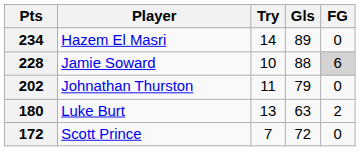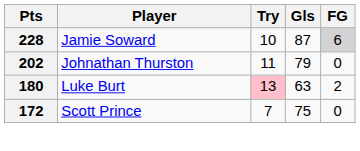- row: 234 | Hazem El Masri | 14 | 89 | 0
228 | Gls: 88 -> 87
180 | Try: no background -> pink background
172 | Gls: 72 -> 75
